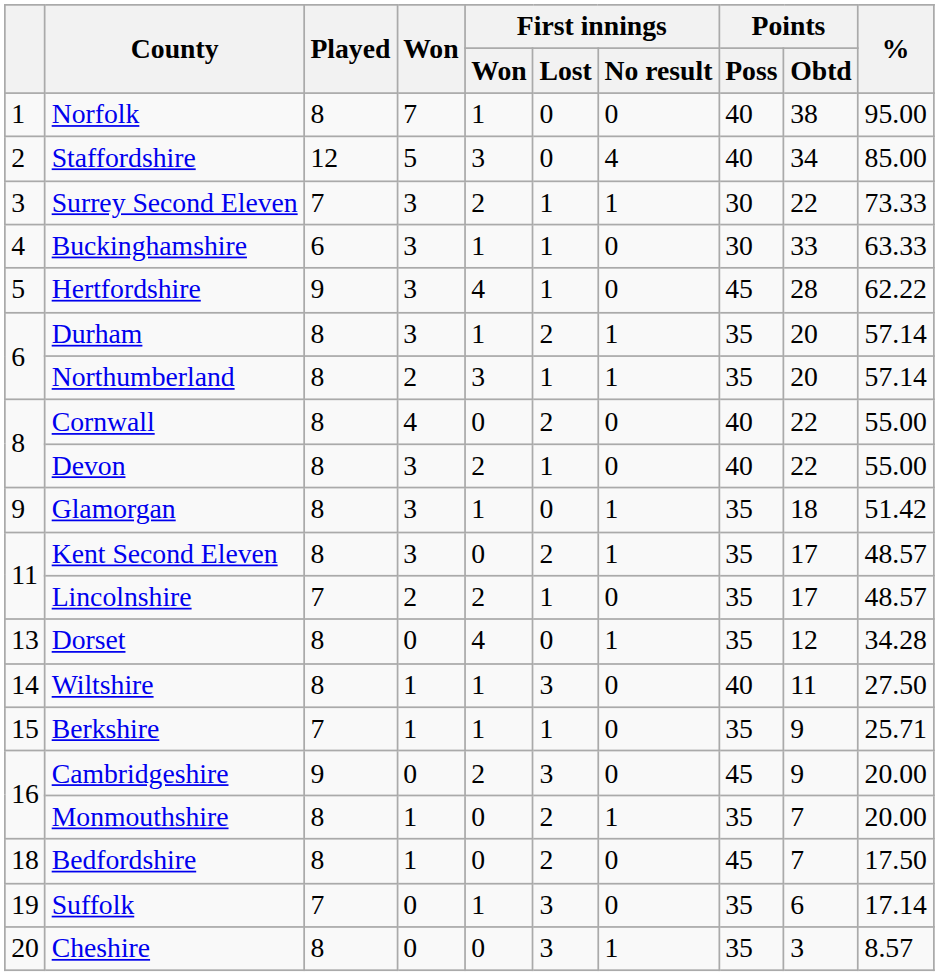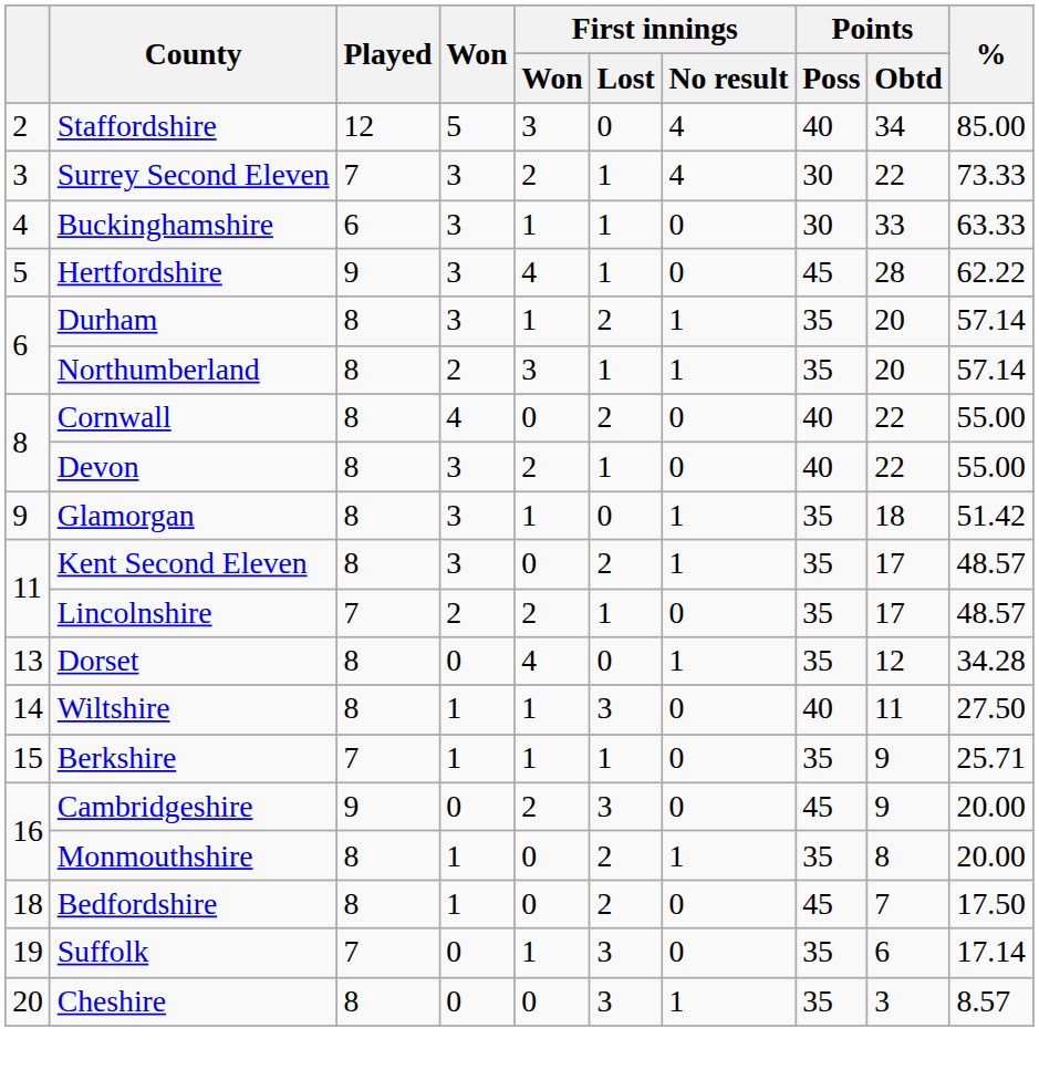- row: 1 | Norfolk | 8 | 7 | 1 | 0 | 0 | 40 | 38 | 95.00
Surrey Second Eleven | First innings / No result: 1 -> 4
Monmouthshire | Points / Obtd: 7 -> 8
